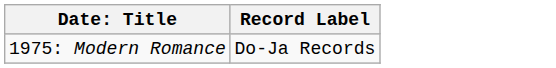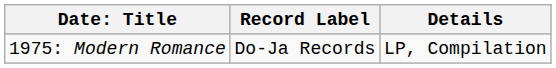+ column: Details | LP, Compilation
